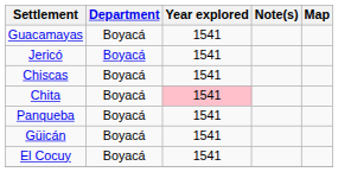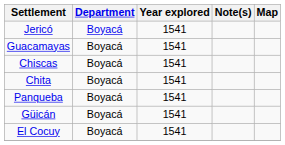rows swapped: Jericó <-> Guacamayas
Chita | Year explored: pink background -> no background
